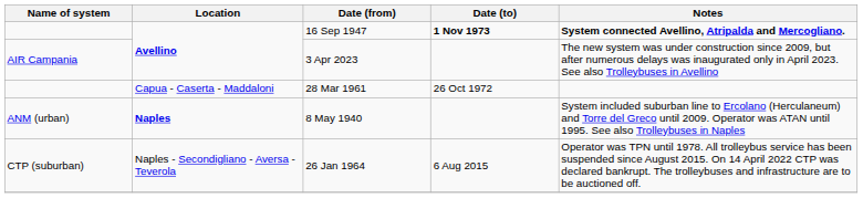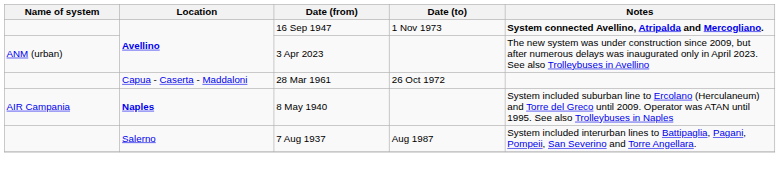16 Sep 1947 | Date (to): bold -> normal
3 Apr 2023 | Name of system: AIR Campania -> ANM (urban)
8 May 1940 | Name of system: ANM (urban) -> AIR Campania
- row: CTP (suburban) | Naples - Secondigliano - Aversa - Teverola | 26 Jan 1964 | 6 Aug 2015 | Operator was TPN until 1978. All trolleybus service has been suspended since August 2015. On 14 April 2022 CTP was declared bankrupt. The trolleybuses and infrastructure are to be auctioned off.
+ row: Salerno | 7 Aug 1937 | Aug 1987 | System included interurban lines to Battipaglia, Pagani, Pompeii, San Severino and Torre Angellara.
